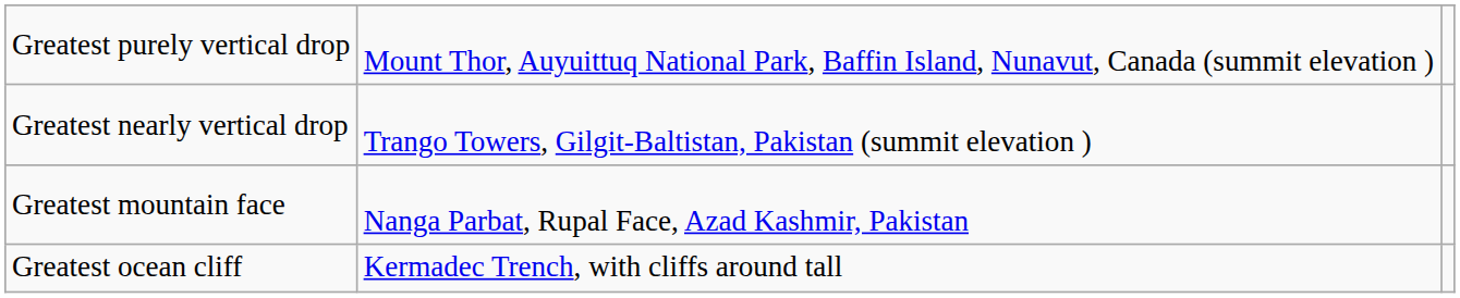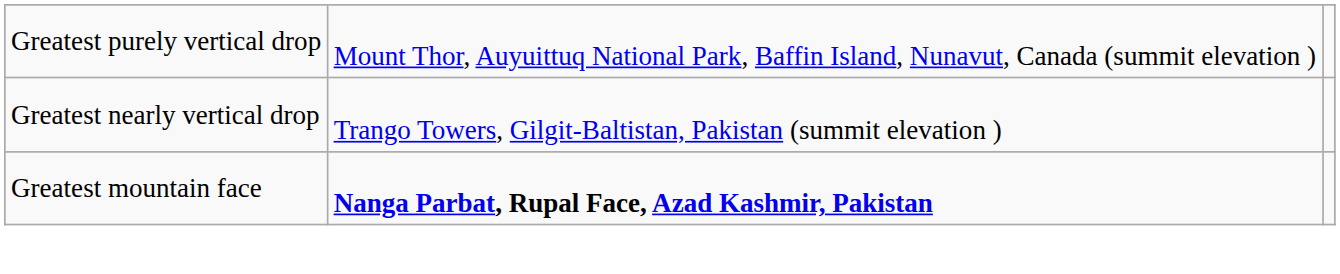Greatest mountain face | column 2: normal -> bold
- row: Greatest ocean cliff | Kermadec Trench, with cliffs around tall
